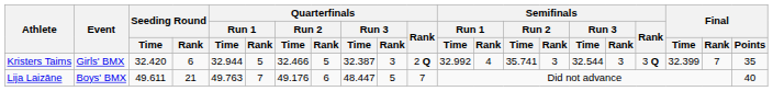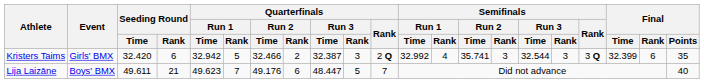Kristers Taims | Quarterfinals / Run 1 / Time: 32.944 -> 32.942
Kristers Taims | Quarterfinals / Run 2 / Rank: 5 -> 2
Kristers Taims | Final / Rank: 7 -> 6
Lija Laizāne | Quarterfinals / Run 1 / Time: 49.763 -> 49.623
